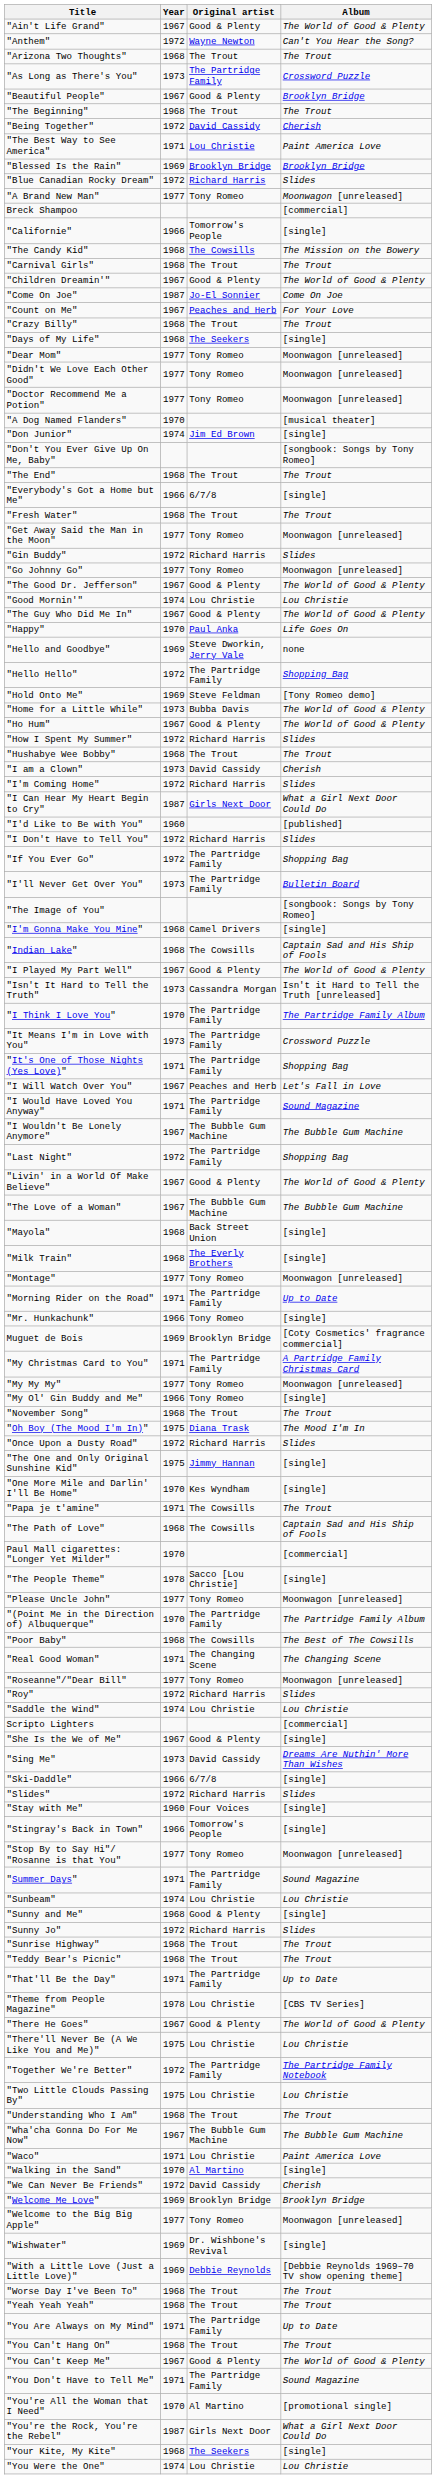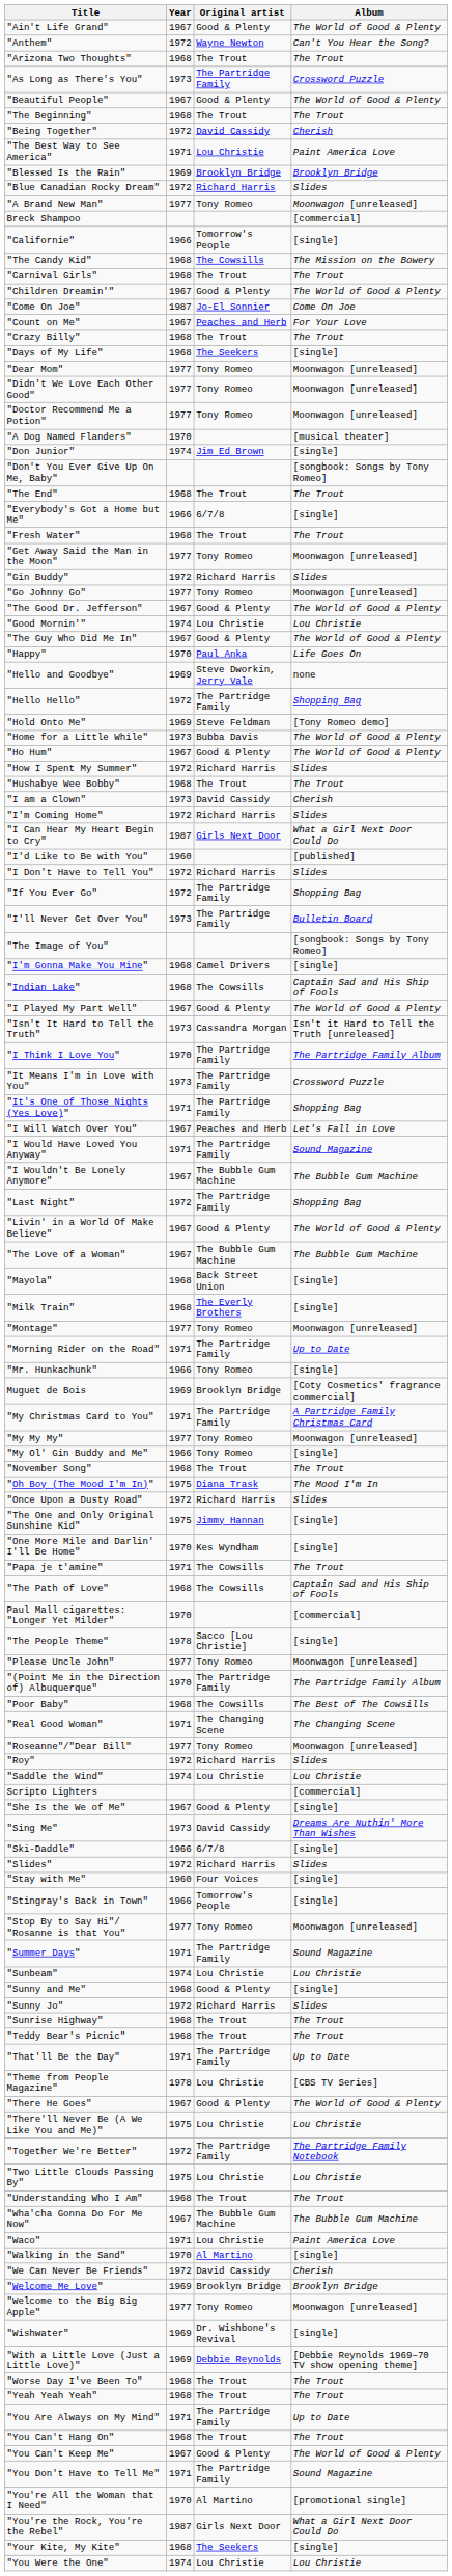"Beautiful People" | Album: Brooklyn Bridge -> The World of Good & Plenty
